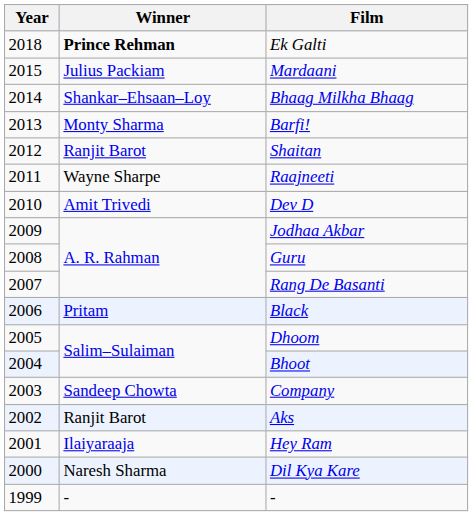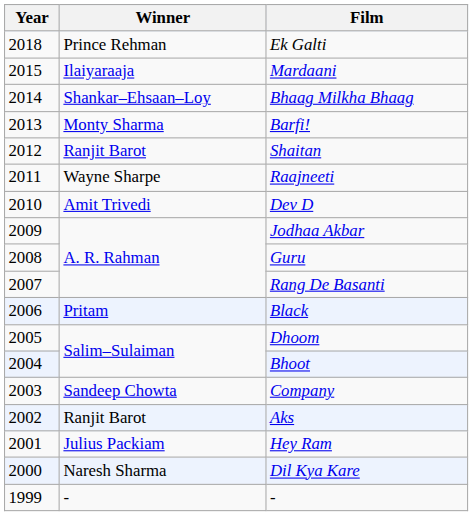Ek Galti | Winner: bold -> normal
Mardaani | Winner: Julius Packiam -> Ilaiyaraaja
Hey Ram | Winner: Ilaiyaraaja -> Julius Packiam
